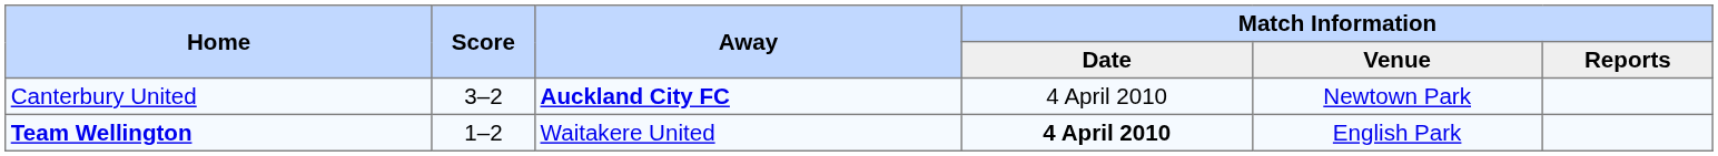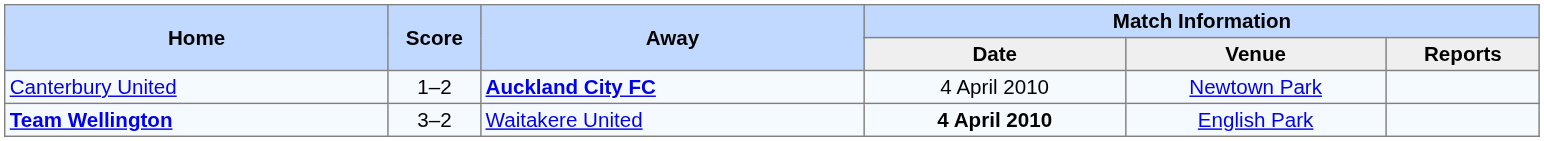Canterbury United | Score: 3–2 -> 1–2
Team Wellington | Score: 1–2 -> 3–2
